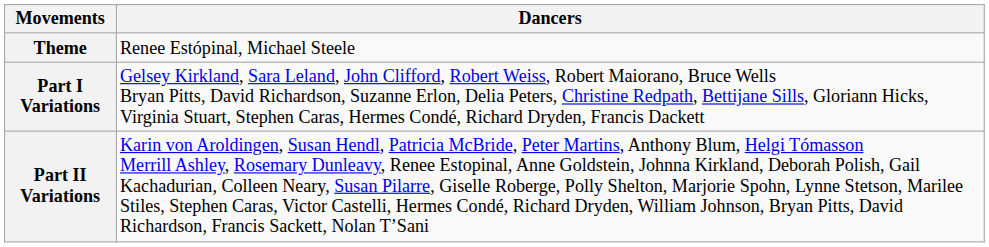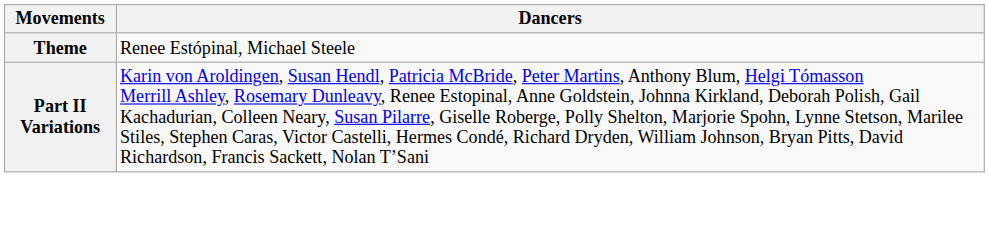- row: Part I Variations | Gelsey Kirkland, Sara Leland, John Clifford, Robert Weiss, Robert Maiorano, Bruce Wells Bryan Pitts, David Richardson, Suzanne Erlon, Delia Peters, Christine Redpath, Bettijane Sills, Gloriann Hicks, Virginia Stuart, Stephen Caras, Hermes Condé, Richard Dryden, Francis Dackett
